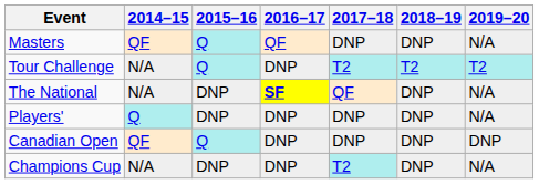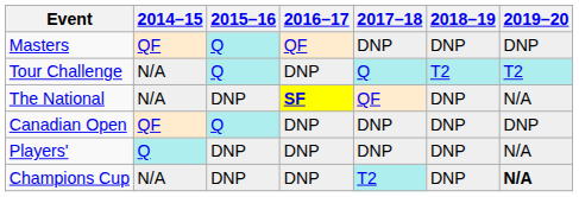Masters | 2019–20: N/A -> DNP
Tour Challenge | 2017–18: T2 -> Q
rows swapped: Canadian Open <-> Players'
Champions Cup | 2019–20: normal -> bold
